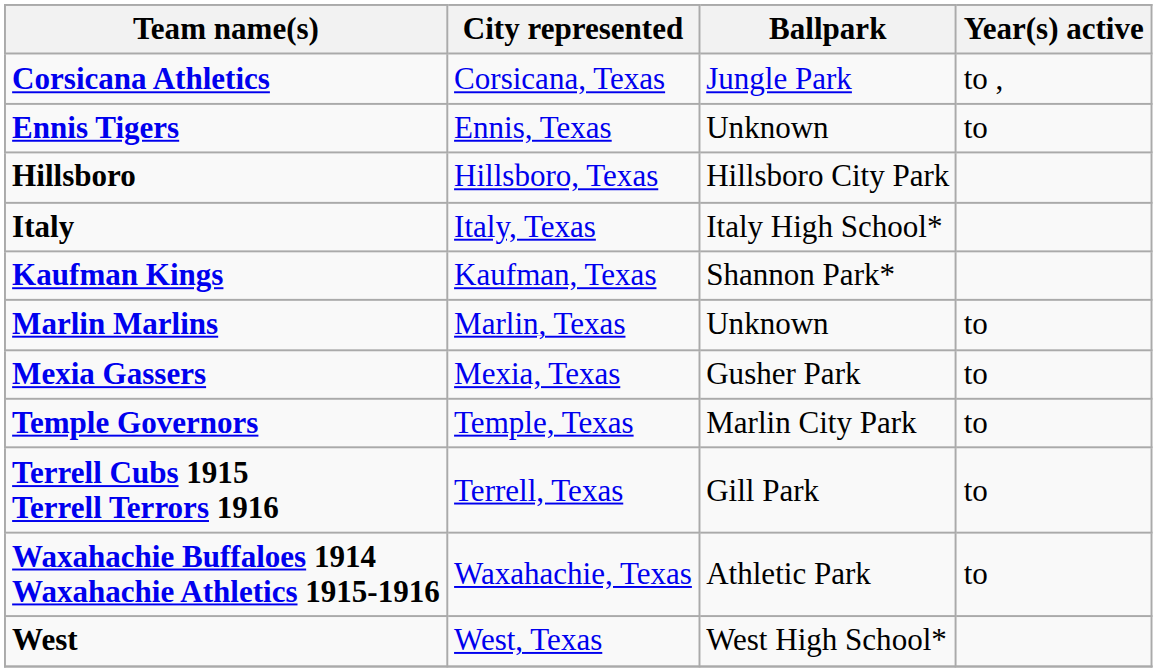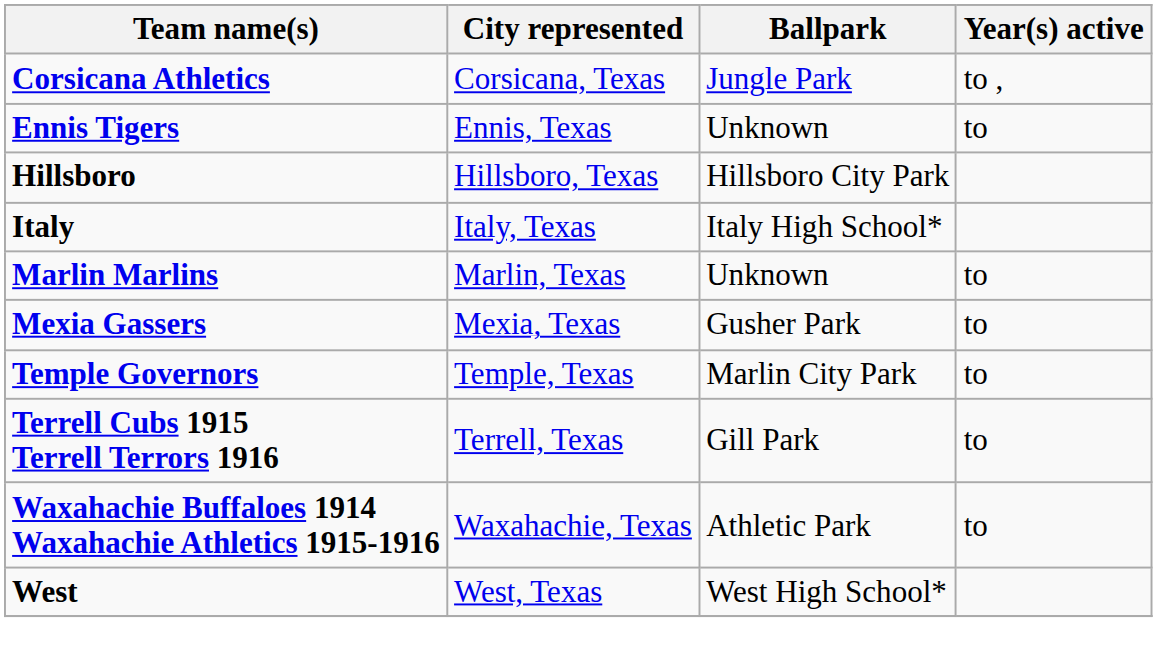- row: Kaufman Kings | Kaufman, Texas | Shannon Park*
